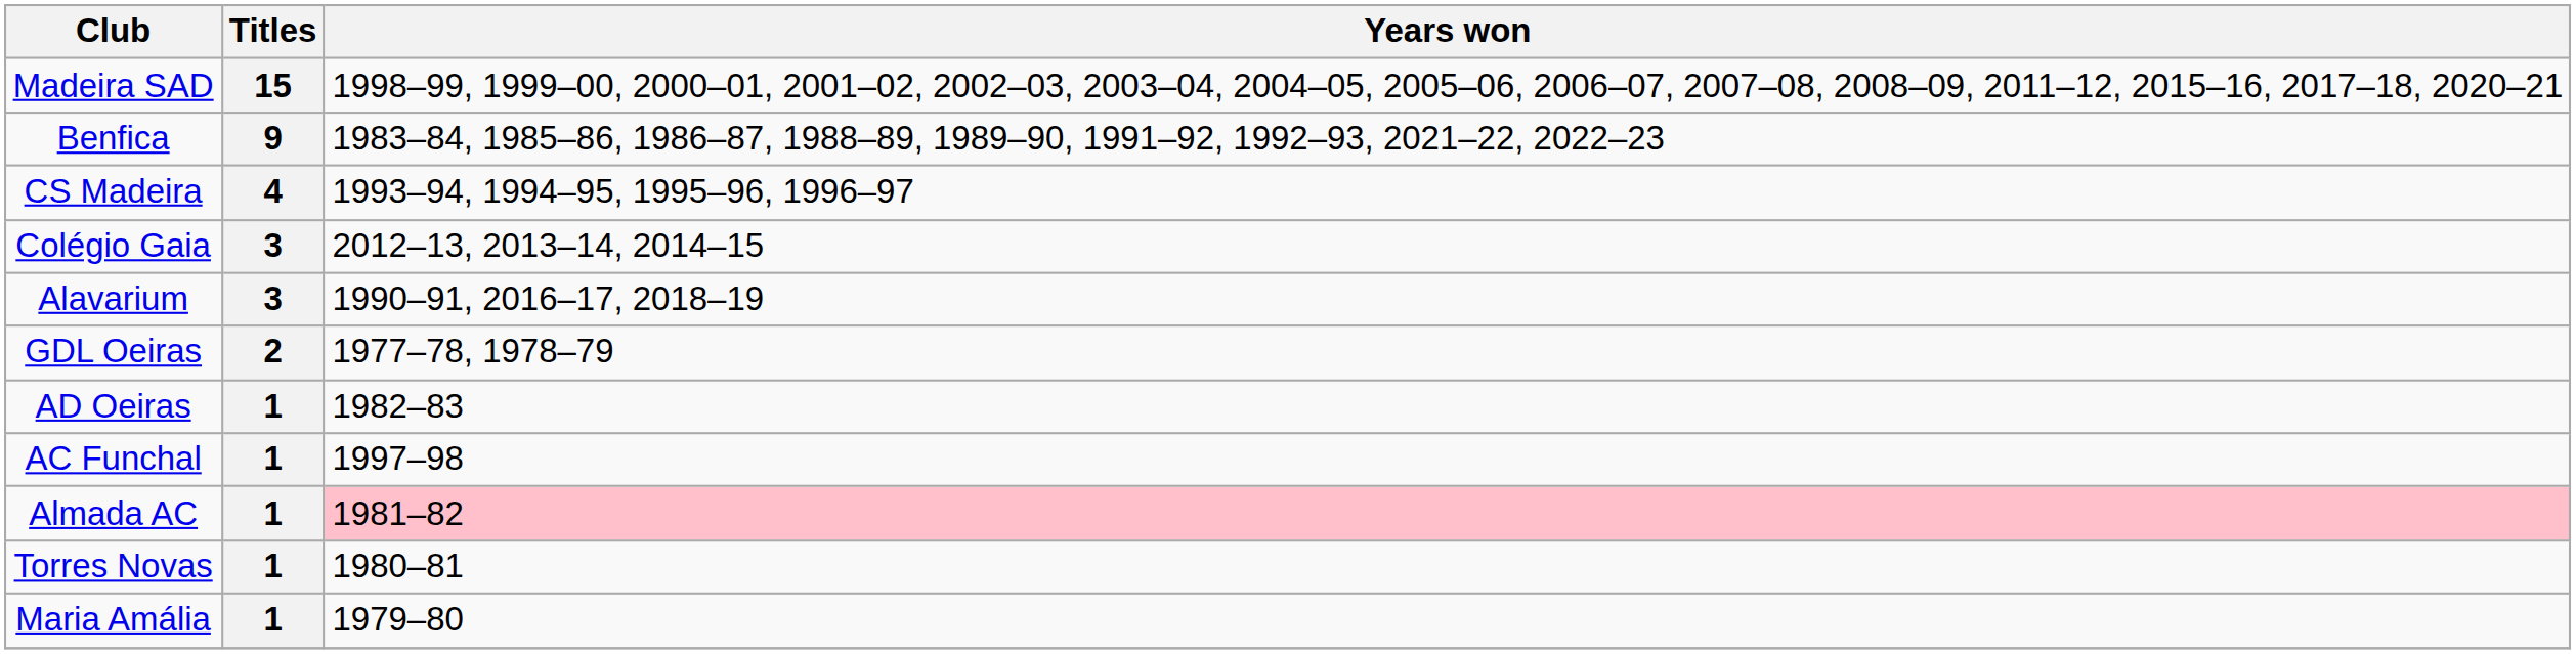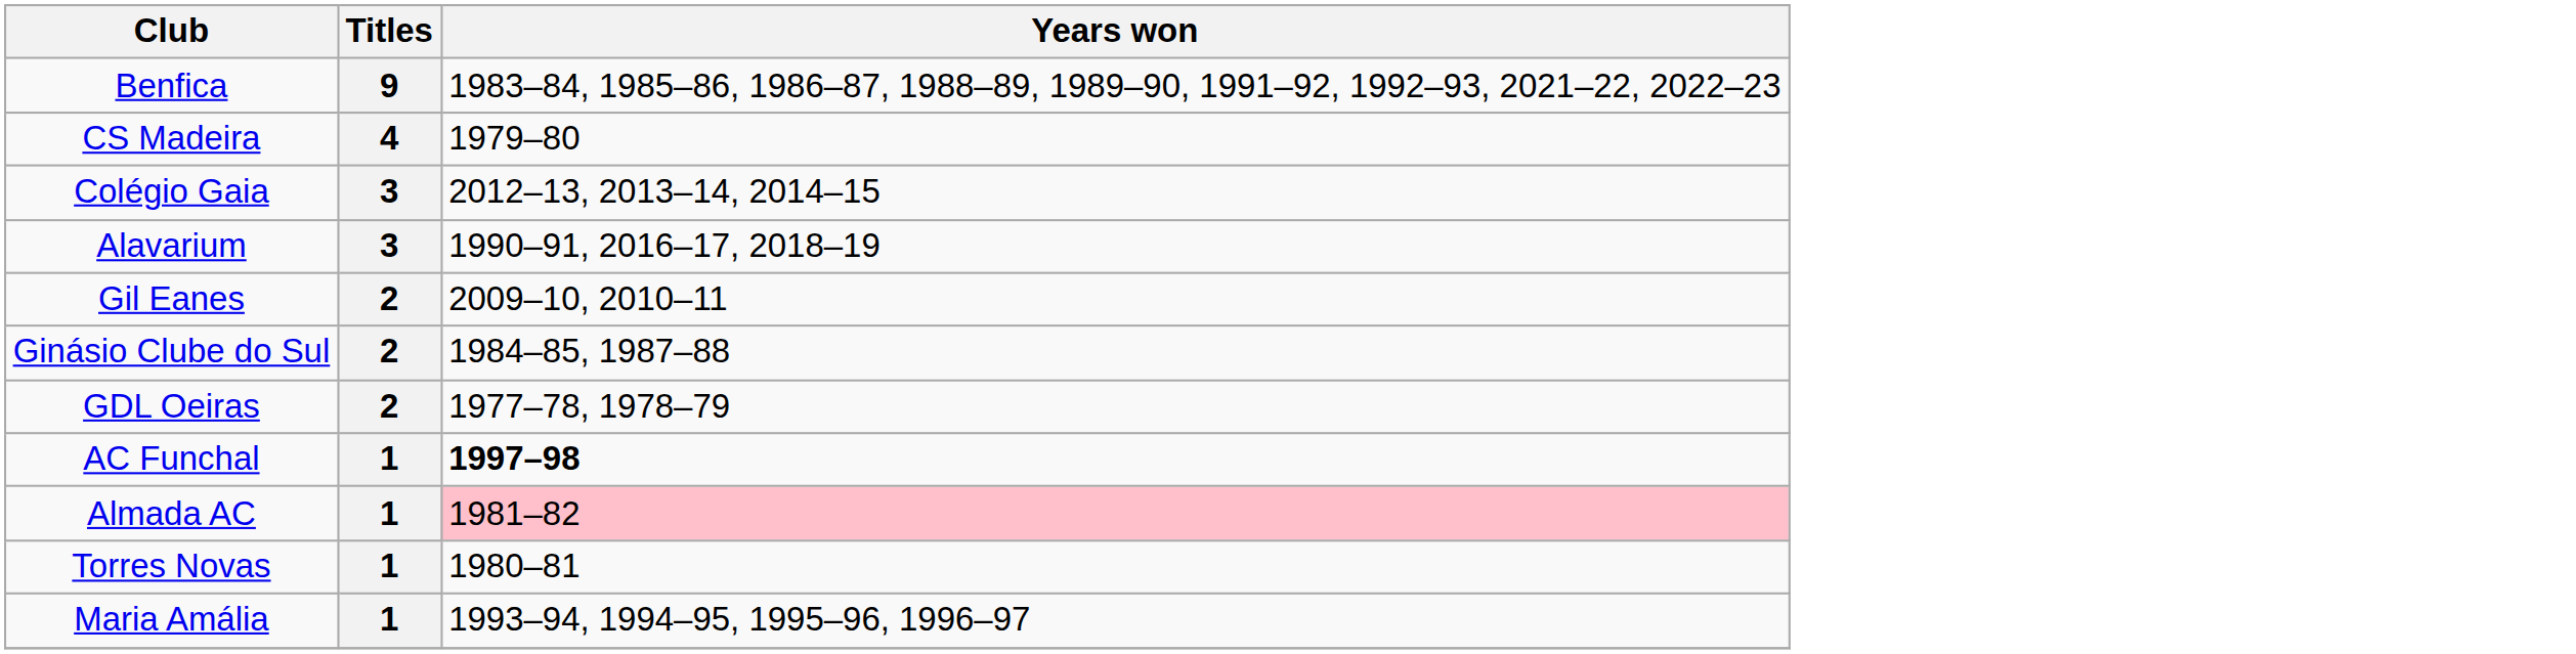- row: Madeira SAD | 15 | 1998–99, 1999–00, 2000–01, 2001–02, 2002–03, 2003–04, 2004–05, 2005–06, 2006–07, 2007–08, 2008–09, 2011–12, 2015–16, 2017–18, 2020–21
CS Madeira | Years won: 1993–94, 1994–95, 1995–96, 1996–97 -> 1979–80
+ row: Gil Eanes | 2 | 2009–10, 2010–11
+ row: Ginásio Clube do Sul | 2 | 1984–85, 1987–88
- row: AD Oeiras | 1 | 1982–83
AC Funchal | Years won: normal -> bold
Maria Amália | Years won: 1979–80 -> 1993–94, 1994–95, 1995–96, 1996–97
